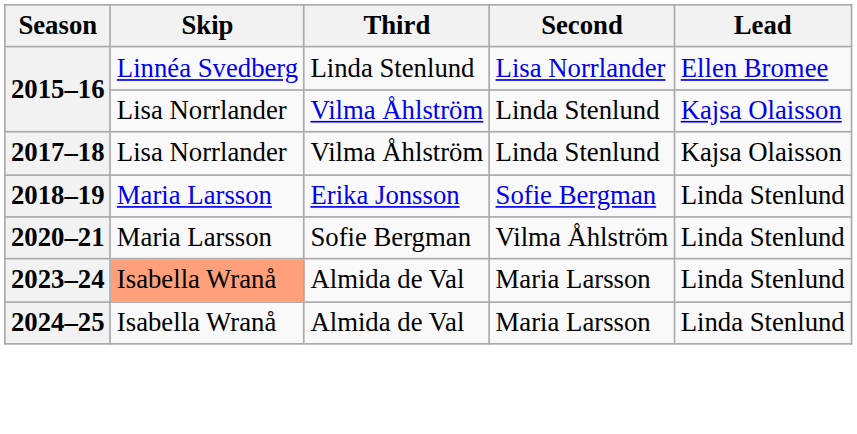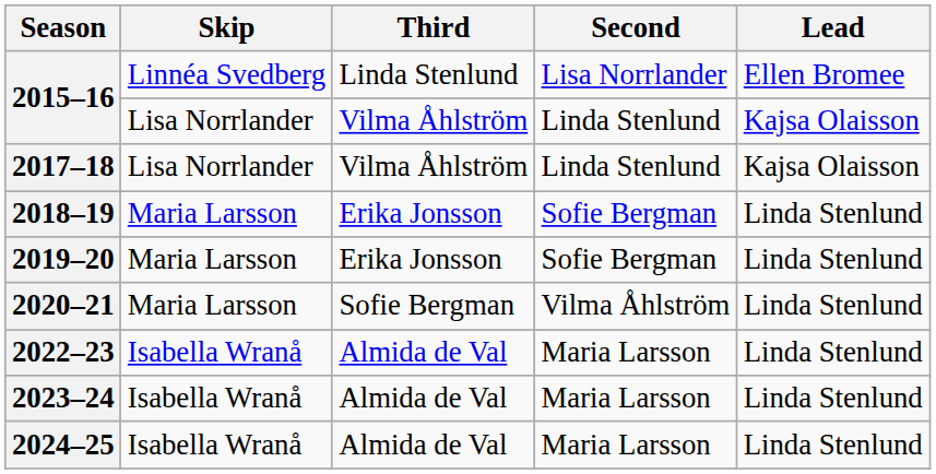+ row: 2019–20 | Maria Larsson | Erika Jonsson | Sofie Bergman | Linda Stenlund
+ row: 2022–23 | Isabella Wranå | Almida de Val | Maria Larsson | Linda Stenlund
2023–24 | Skip: lightsalmon background -> no background
